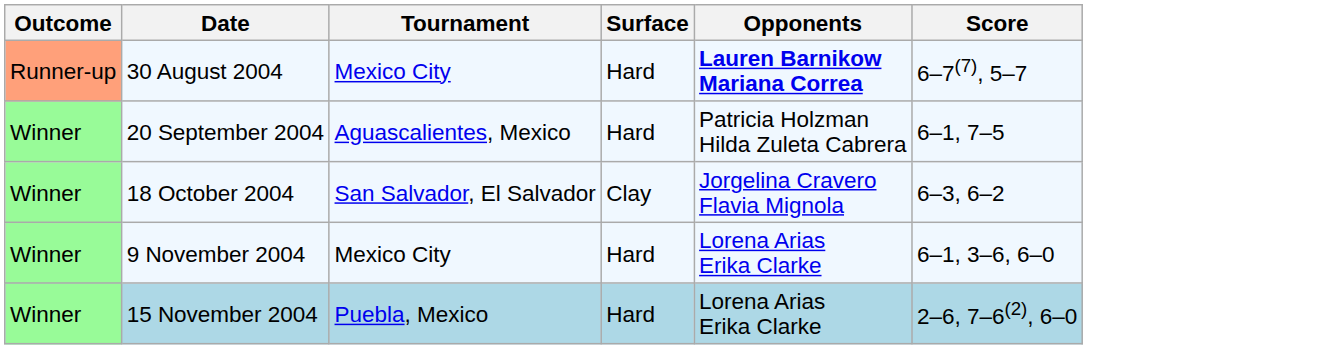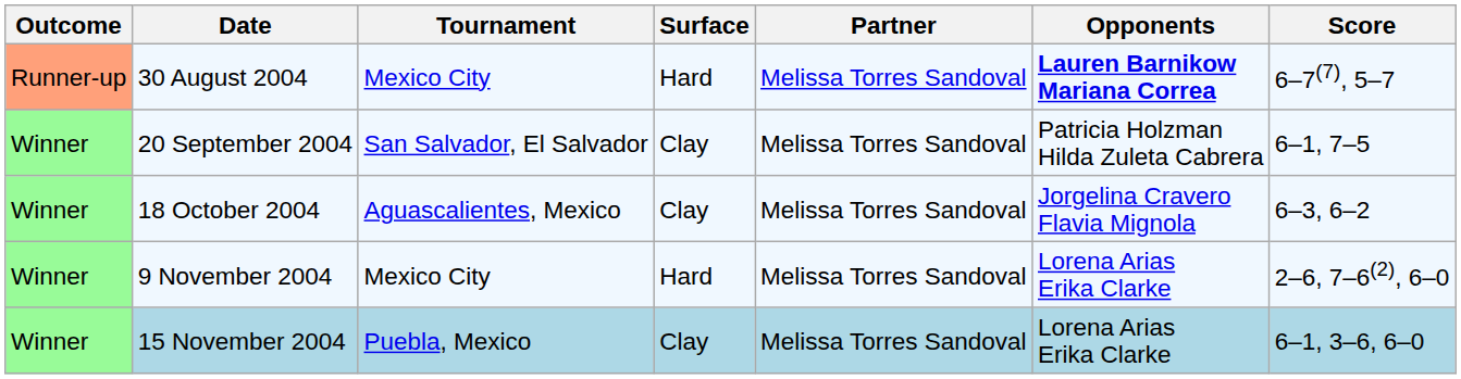+ column: Partner | Melissa Torres Sandoval | Melissa Torres Sandoval | Melissa Torres Sandoval | Melissa Torres Sandoval | Melissa Torres Sandoval
20 September 2004 | Tournament: Aguascalientes, Mexico -> San Salvador, El Salvador
20 September 2004 | Surface: Hard -> Clay
18 October 2004 | Tournament: San Salvador, El Salvador -> Aguascalientes, Mexico
9 November 2004 | Score: 6–1, 3–6, 6–0 -> 2–6, 7–6(2), 6–0
15 November 2004 | Surface: Hard -> Clay
15 November 2004 | Score: 2–6, 7–6(2), 6–0 -> 6–1, 3–6, 6–0
